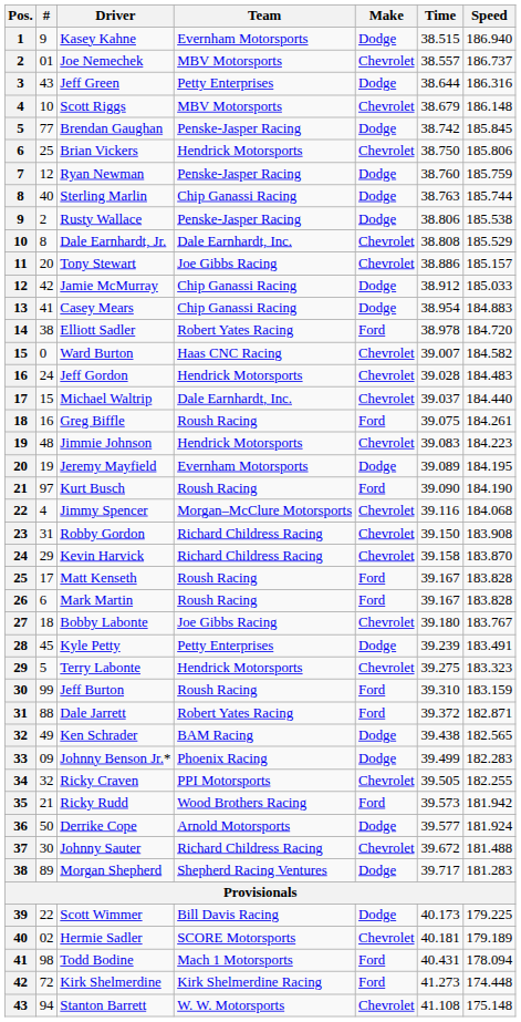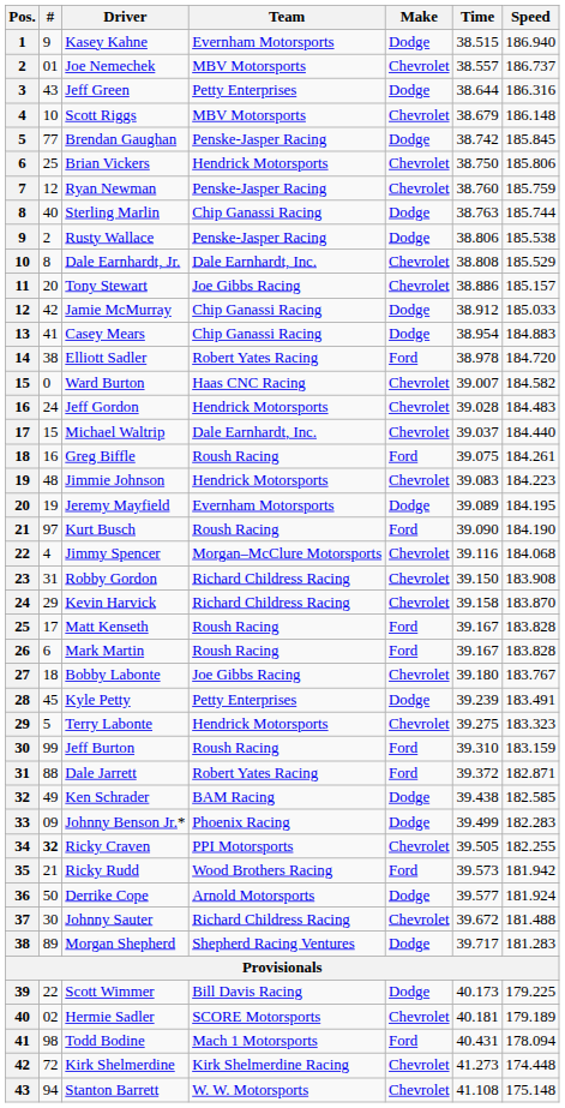Ryan Newman | Make: Dodge -> Chevrolet
Ken Schrader | Speed: 182.565 -> 182.585
Ricky Craven | #: normal -> bold
Kirk Shelmerdine | Make: Ford -> Chevrolet
